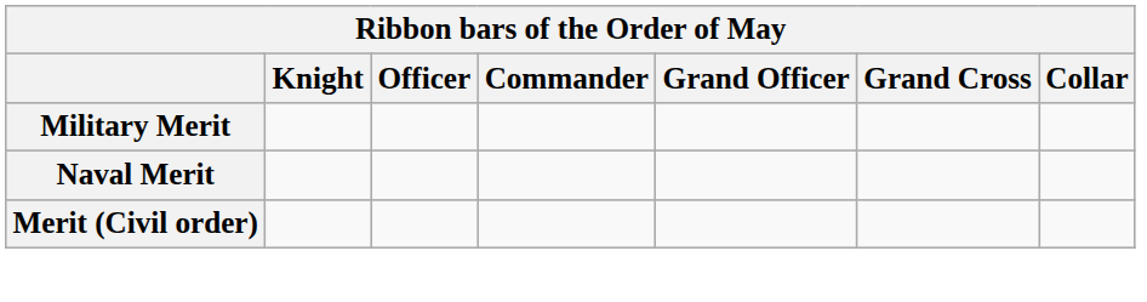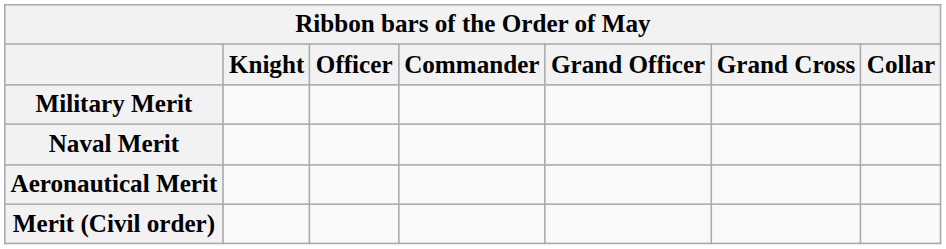+ row: Aeronautical Merit
